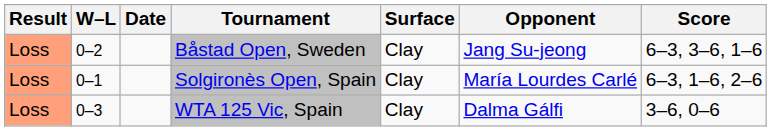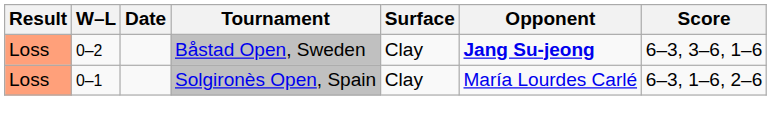Båstad Open, Sweden | Opponent: normal -> bold
- row: Loss | 0–3 | WTA 125 Vic, Spain | Clay | Dalma Gálfi | 3–6, 0–6
